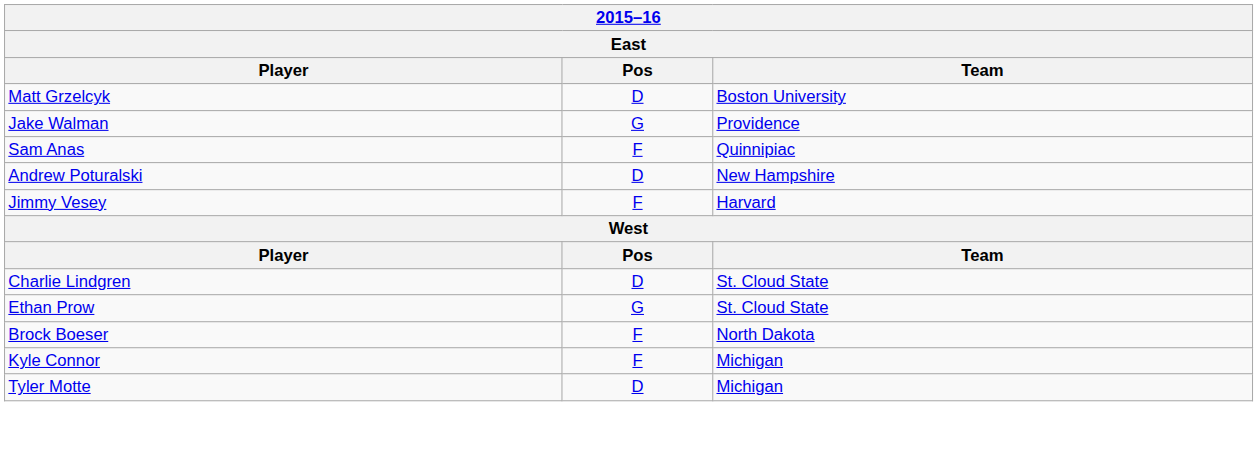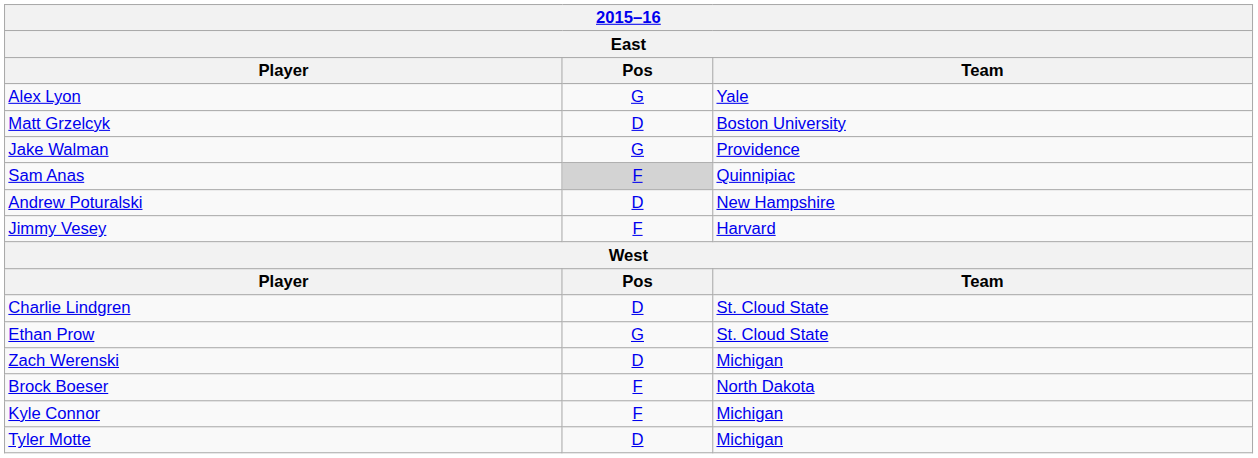+ row: Alex Lyon | G | Yale
Sam Anas | Pos: no background -> lightgrey background
+ row: Zach Werenski | D | Michigan
